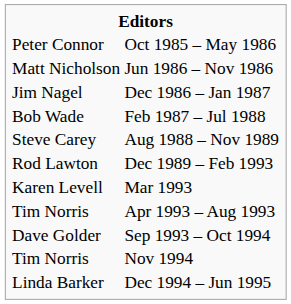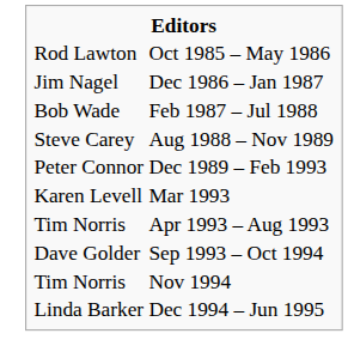Oct 1985 – May 1986 | column 1: Peter Connor -> Rod Lawton
- row: Matt Nicholson | Jun 1986 – Nov 1986
Dec 1989 – Feb 1993 | column 1: Rod Lawton -> Peter Connor
